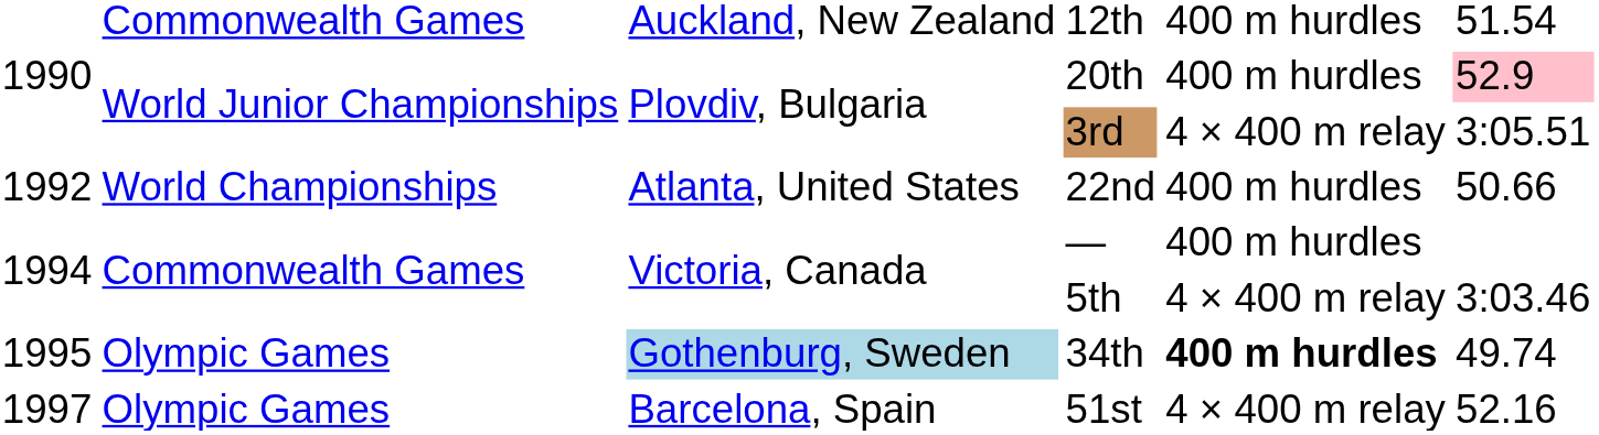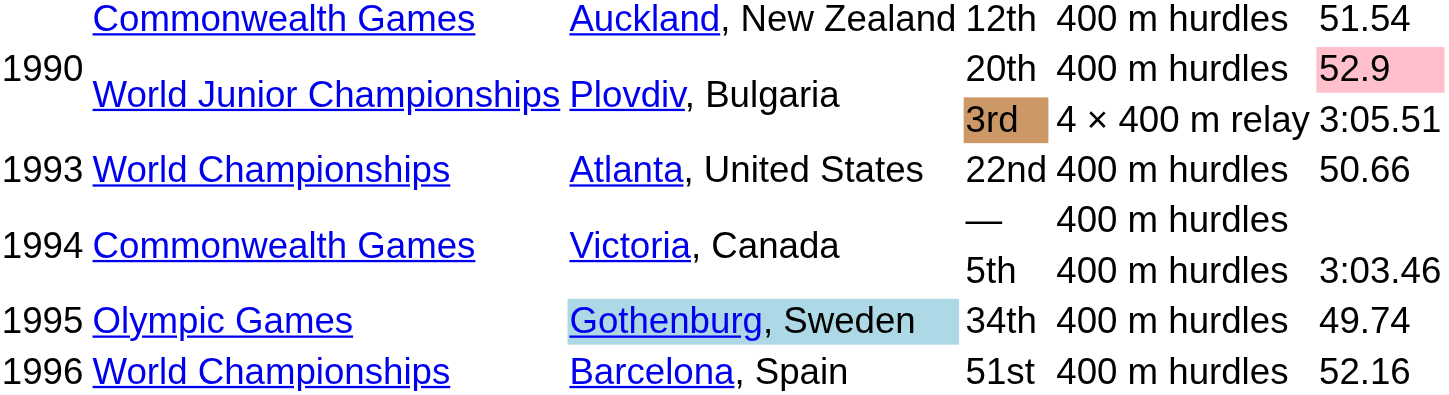22nd | column 1: 1992 -> 1993
5th | column 5: 4 × 400 m relay -> 400 m hurdles
34th | column 5: bold -> normal
51st | column 1: 1997 -> 1996
51st | column 2: Olympic Games -> World Championships
51st | column 5: 4 × 400 m relay -> 400 m hurdles
